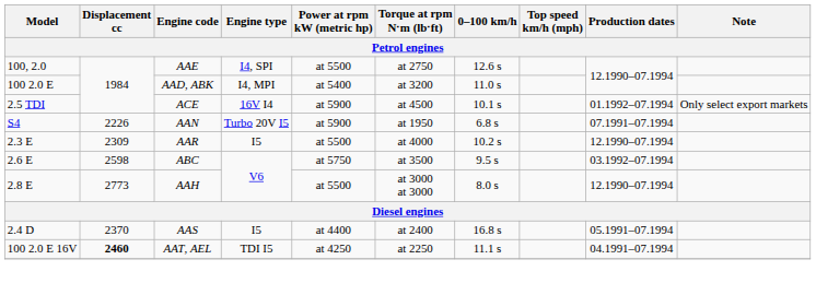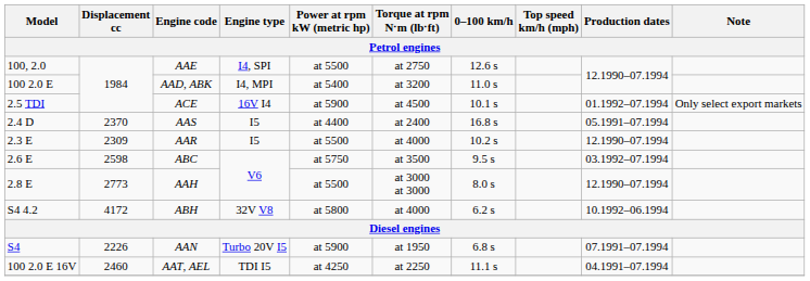rows swapped: AAN <-> AAS
+ row: S4 4.2 | 4172 | ABH | 32V V8 | at 5800 | at 4000 | 6.2 s | 10.1992–06.1994
AAT, AEL | Displacement cc: bold -> normal
